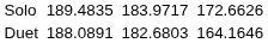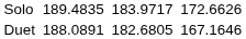Duet | column 5: 182.6803 -> 182.6805
Duet | column 7: 164.1646 -> 167.1646
